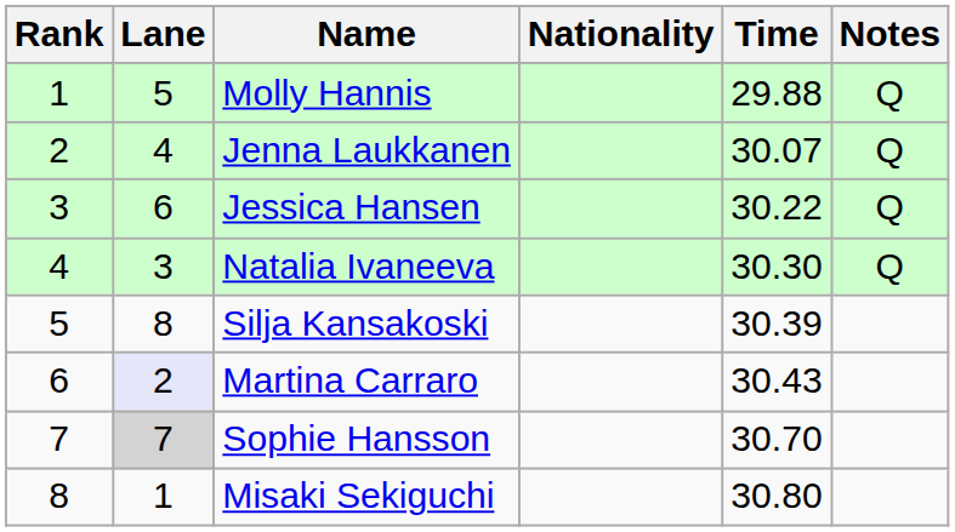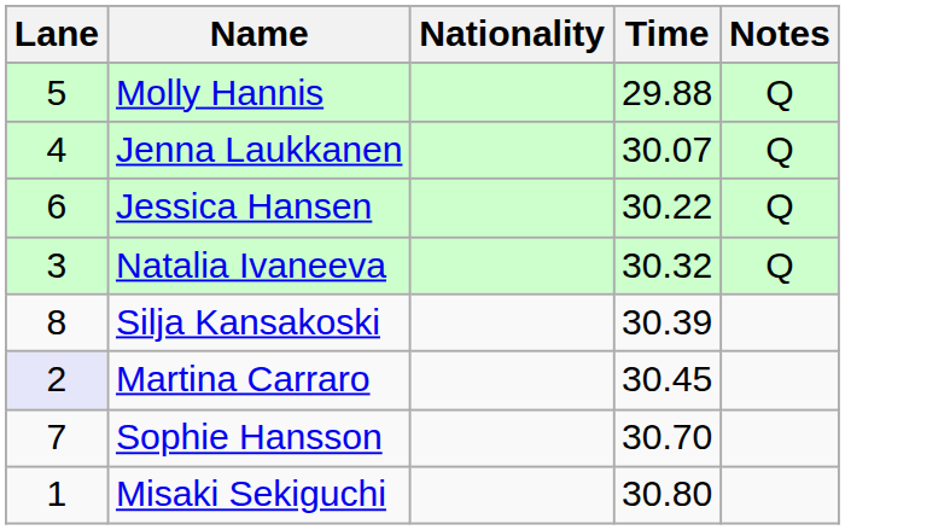- column: Rank | 1 | 2 | 3 | 4 | 5 | 6 | 7 | 8
Natalia Ivaneeva | Time: 30.30 -> 30.32
Martina Carraro | Time: 30.43 -> 30.45
Sophie Hansson | Lane: lightgrey background -> no background
